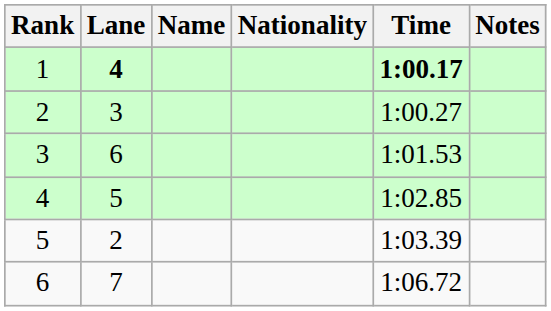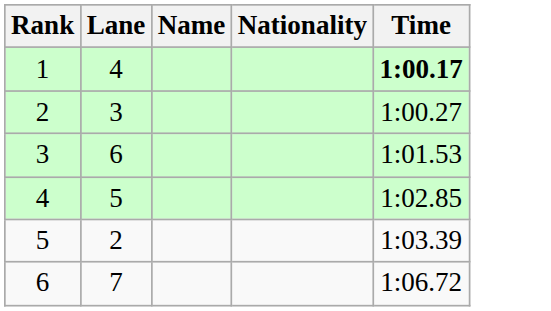- column: Notes
1 | Lane: bold -> normal
